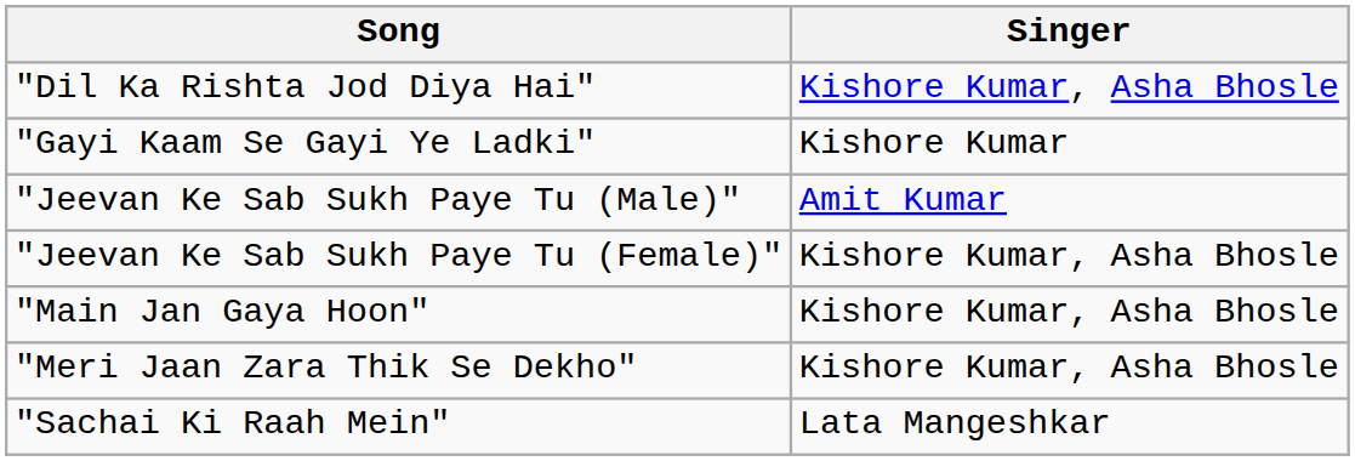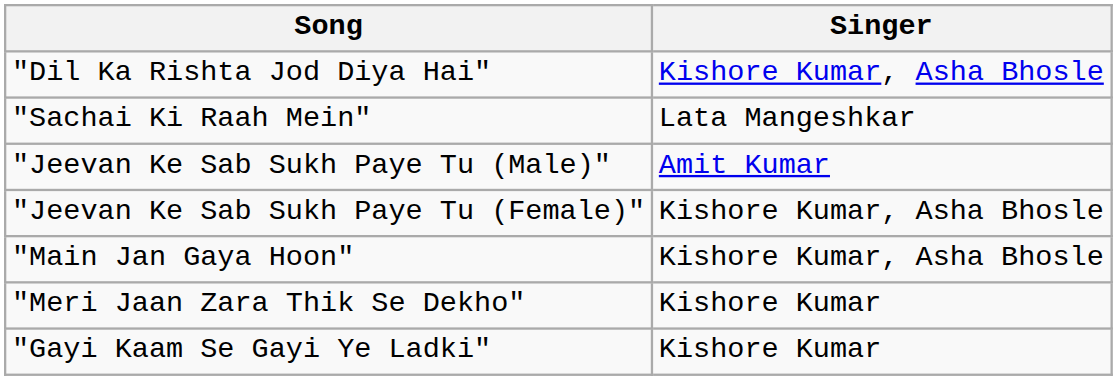rows swapped: "Gayi Kaam Se Gayi Ye Ladki" <-> "Sachai Ki Raah Mein"
"Meri Jaan Zara Thik Se Dekho" | Singer: Kishore Kumar, Asha Bhosle -> Kishore Kumar
